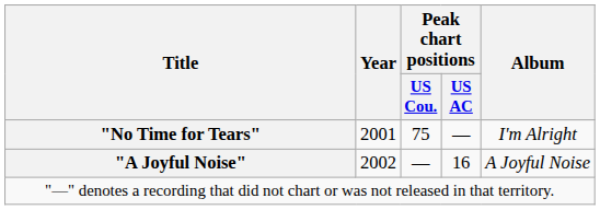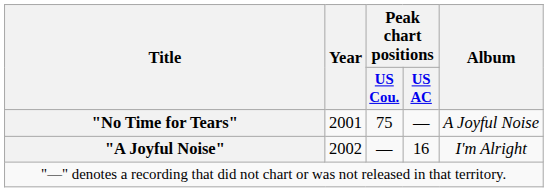"No Time for Tears" | Album: I'm Alright -> A Joyful Noise
"A Joyful Noise" | Album: A Joyful Noise -> I'm Alright
